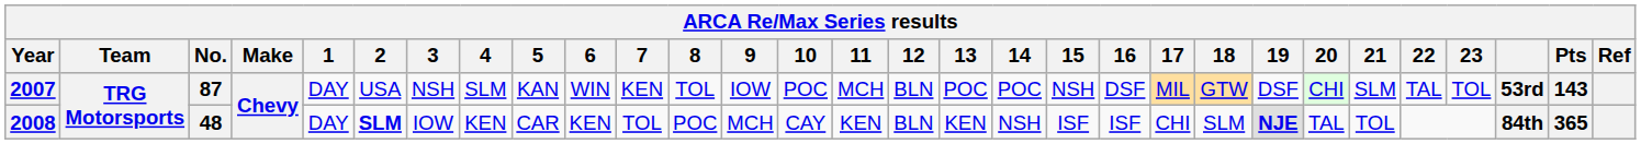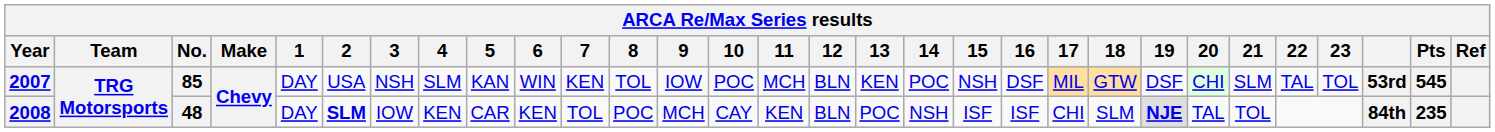2007 | No.: 87 -> 85
2007 | 13: POC -> KEN
2007 | Pts: 143 -> 545
2008 | 13: KEN -> POC
2008 | Pts: 365 -> 235
